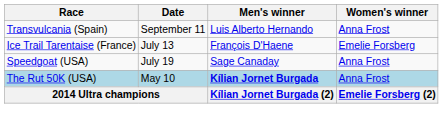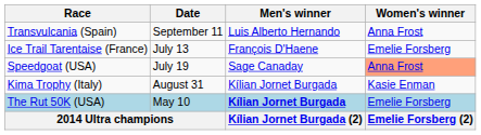Speedgoat (USA) | Women's winner: no background -> lightsalmon background
+ row: Kima Trophy (Italy) | August 31 | Kílian Jornet Burgada | Kasie Enman
The Rut 50K (USA) | Women's winner: Anna Frost -> Emelie Forsberg
